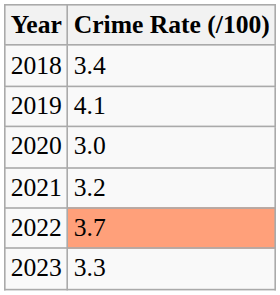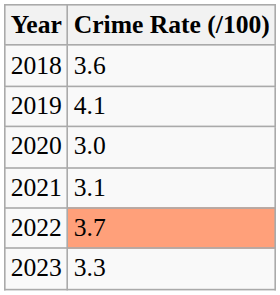2018 | Crime Rate (/100): 3.4 -> 3.6
2021 | Crime Rate (/100): 3.2 -> 3.1
